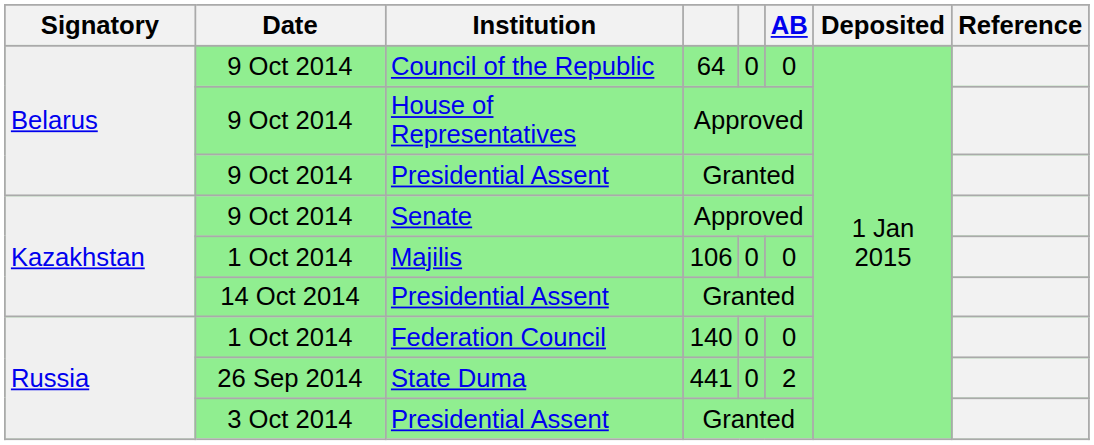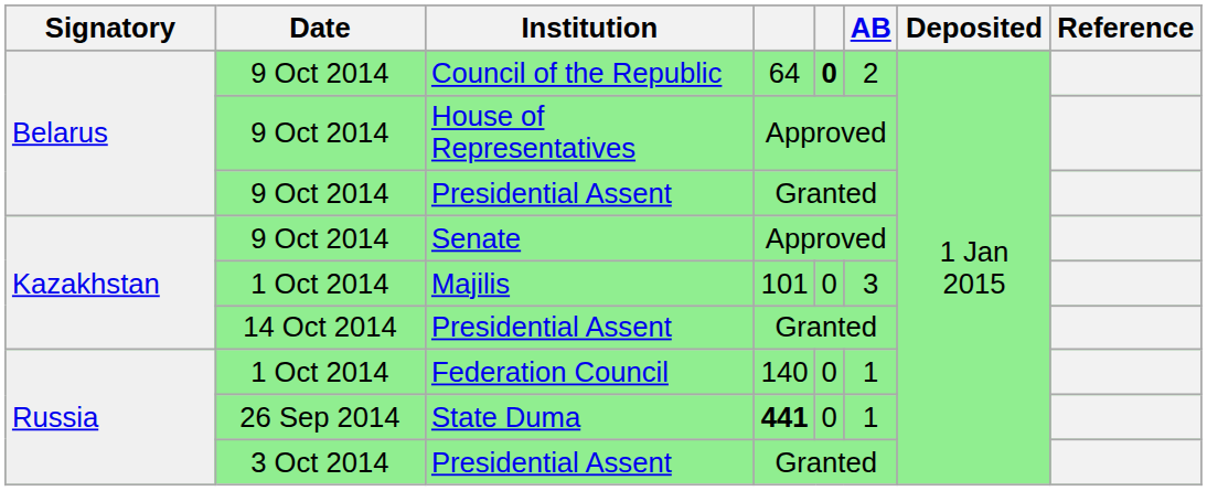Council of the Republic | column 5: normal -> bold
Council of the Republic | AB: 0 -> 2
Majilis | column 4: 106 -> 101
Majilis | AB: 0 -> 3
Federation Council | AB: 0 -> 1
State Duma | column 4: normal -> bold
State Duma | AB: 2 -> 1
